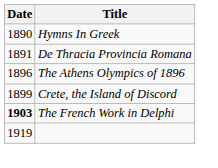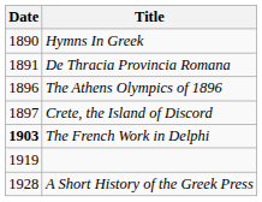Crete, the Island of Discord | Date: 1899 -> 1897
+ row: 1928 | A Short History of the Greek Press
